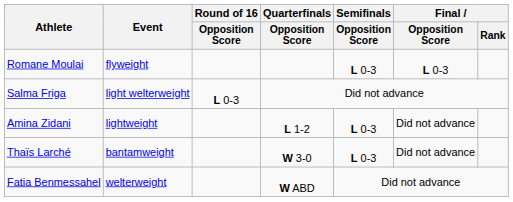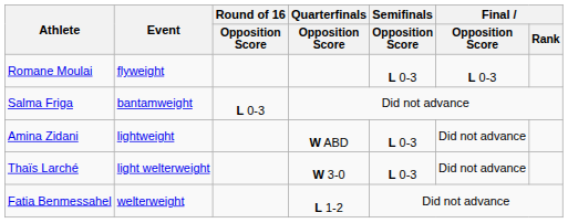Salma Friga | Event: light welterweight -> bantamweight
Amina Zidani | Quarterfinals / Opposition Score: L 1-2 -> W ABD
Thaïs Larché | Event: bantamweight -> light welterweight
Fatia Benmessahel | Quarterfinals / Opposition Score: W ABD -> L 1-2
